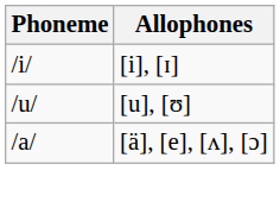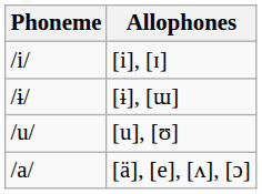+ row: /ɨ/ | [ɨ], [ɯ]
